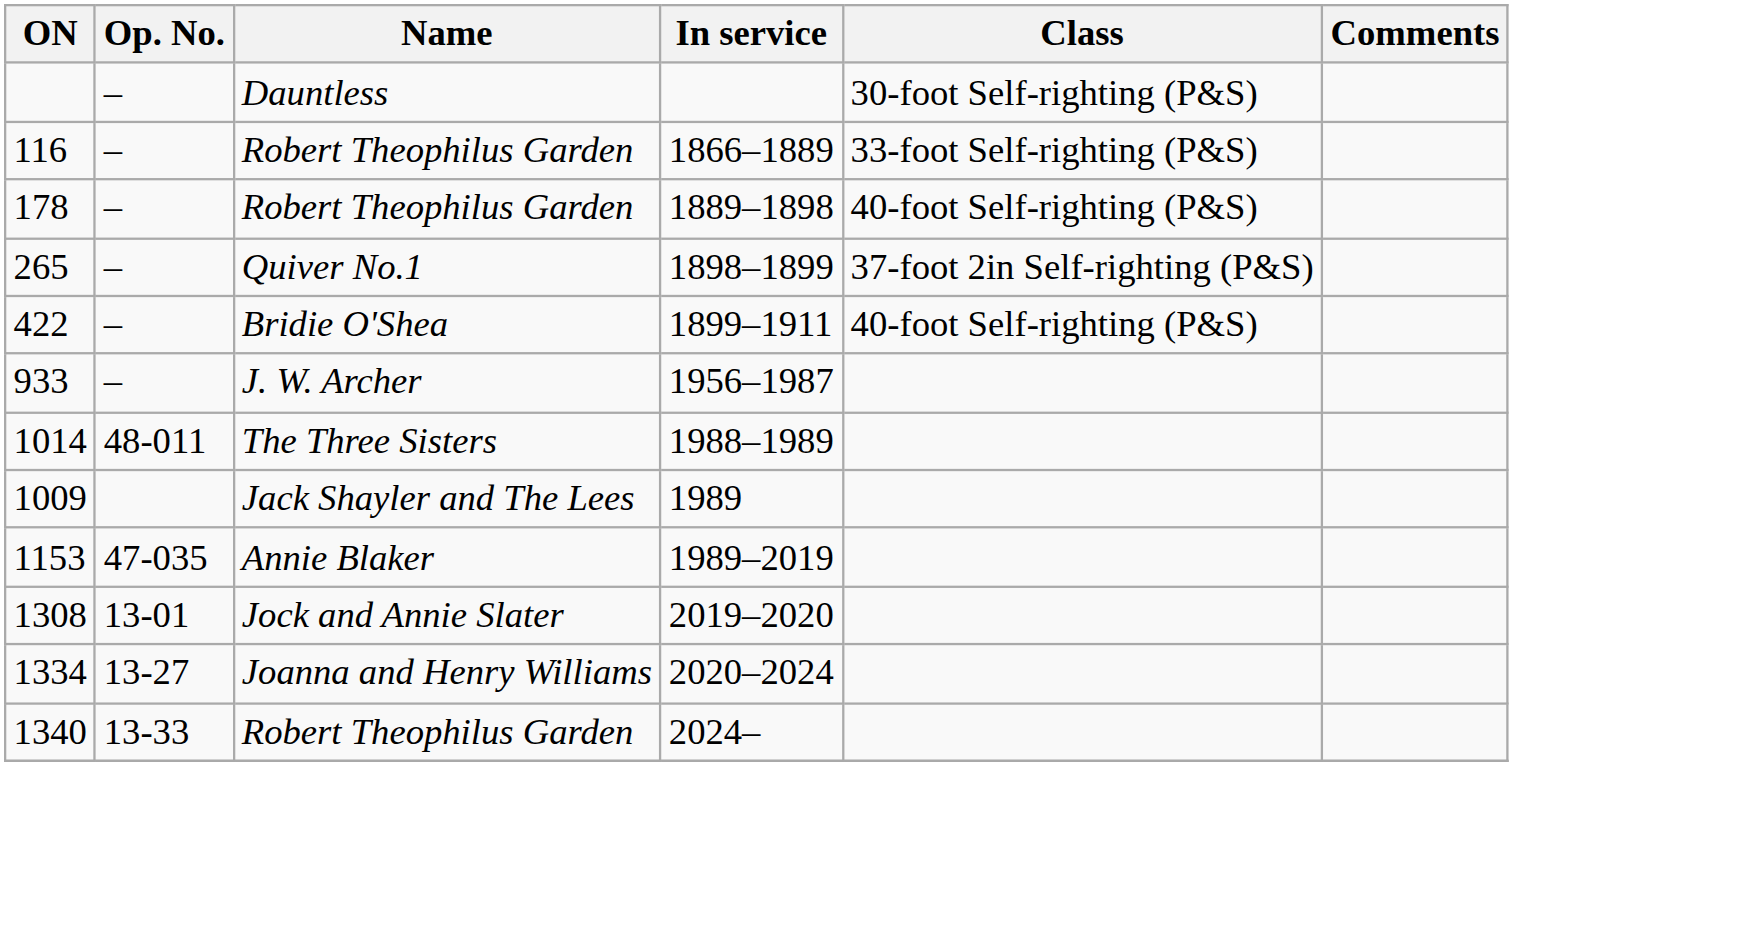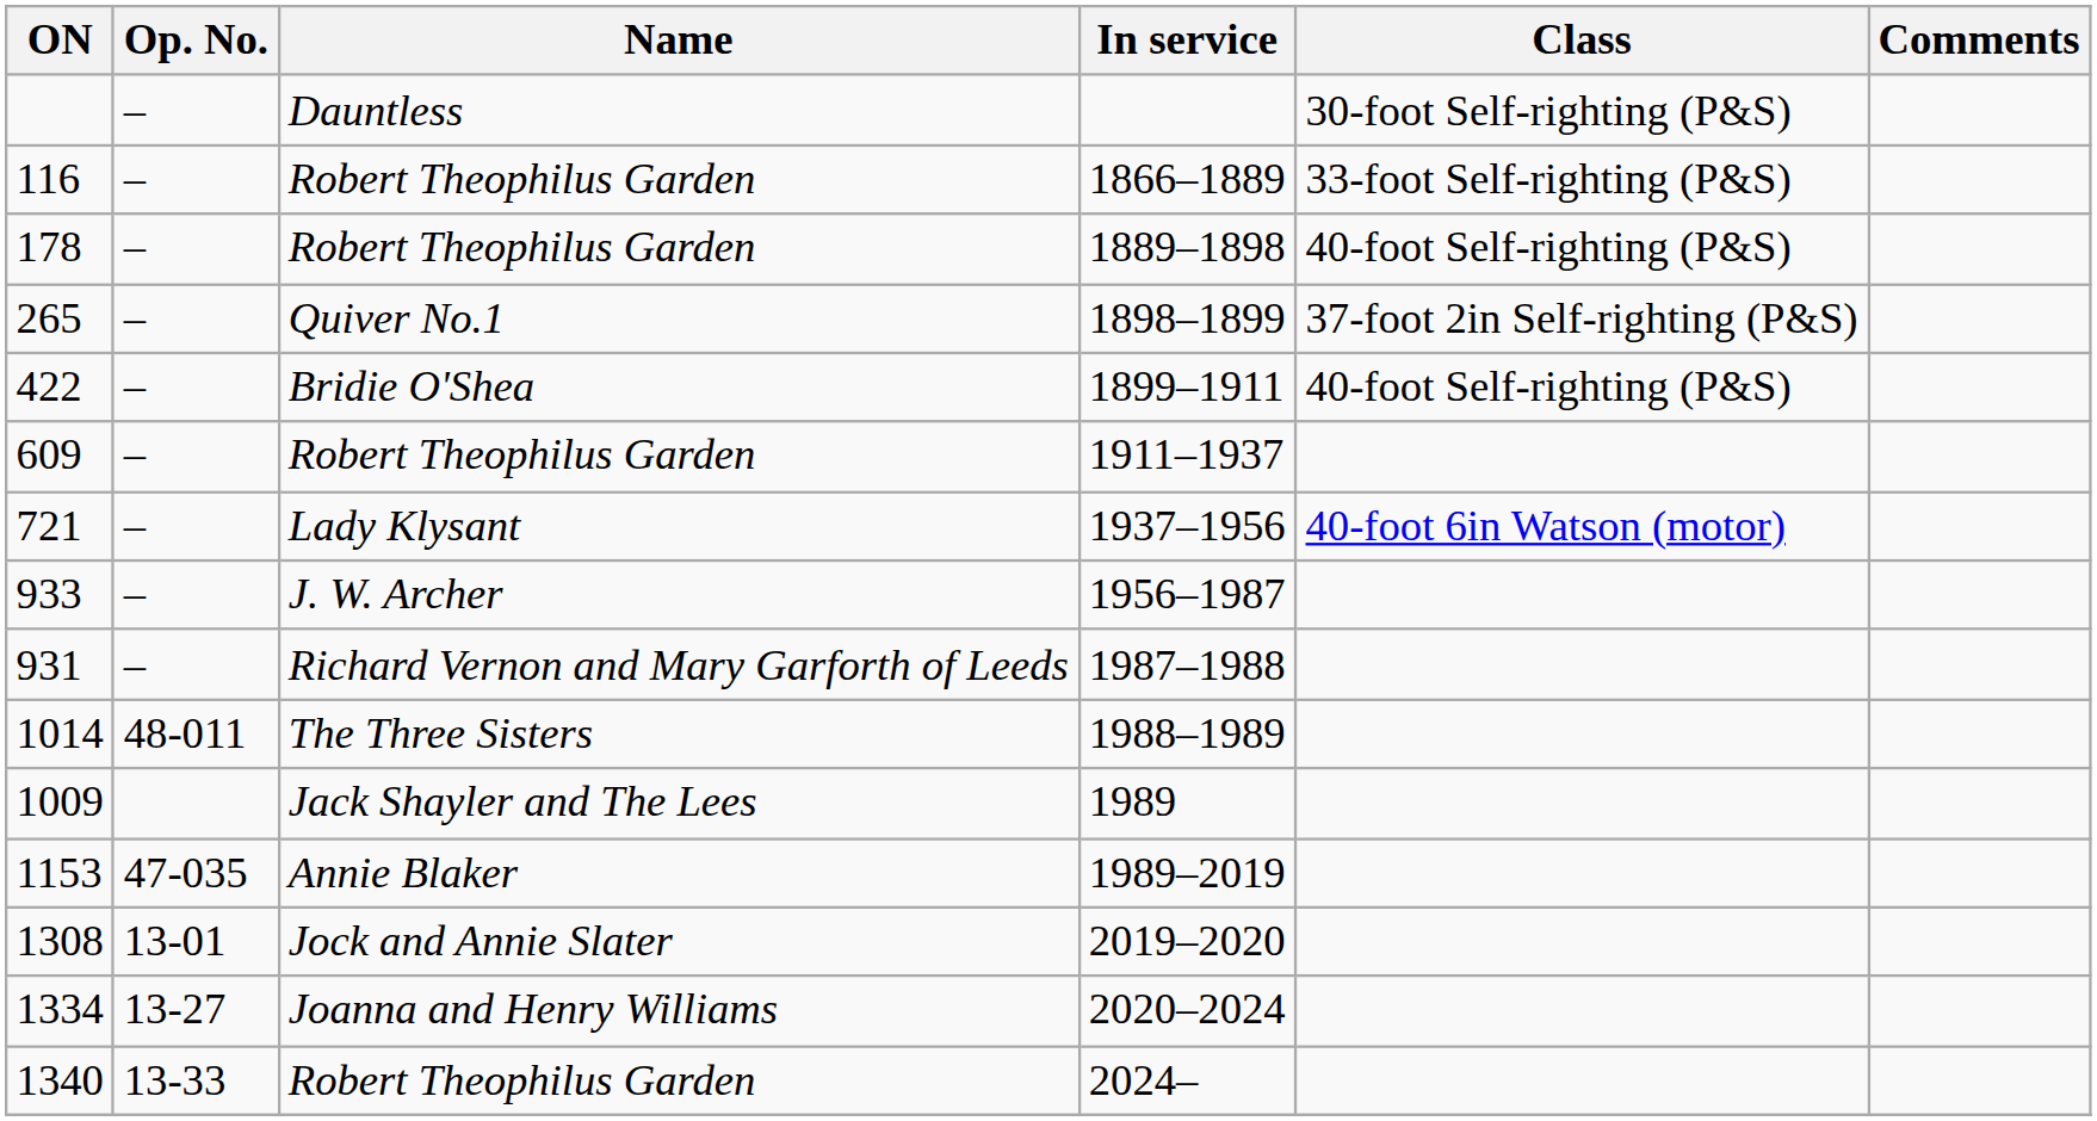+ row: 609 | – | Robert Theophilus Garden | 1911–1937
+ row: 721 | – | Lady Klysant | 1937–1956 | 40-foot 6in Watson (motor)
+ row: 931 | – | Richard Vernon and Mary Garforth of Leeds | 1987–1988
